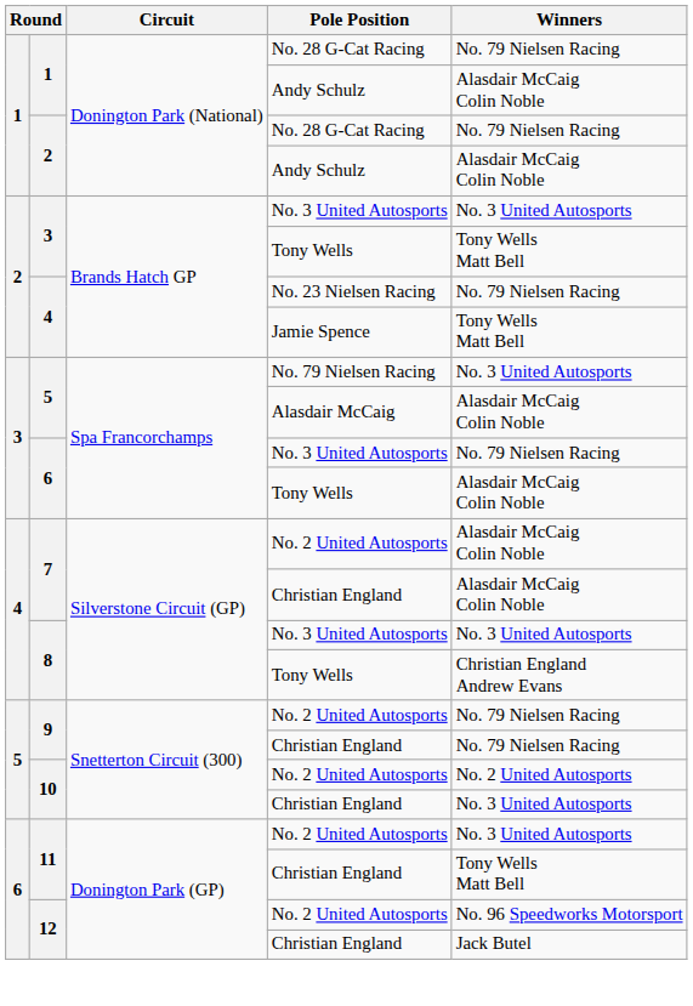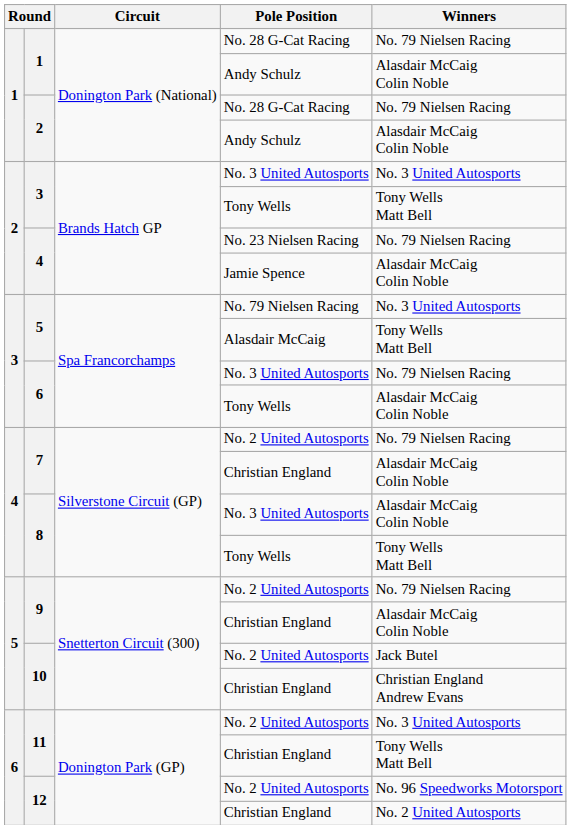4 / Jamie Spence | Winners: Tony Wells Matt Bell -> Alasdair McCaig Colin Noble
5 / Alasdair McCaig | Winners: Alasdair McCaig Colin Noble -> Tony Wells Matt Bell
7 / No. 2 United Autosports | Winners: Alasdair McCaig Colin Noble -> No. 79 Nielsen Racing
8 / No. 3 United Autosports | Winners: No. 3 United Autosports -> Alasdair McCaig Colin Noble
8 / Tony Wells | Winners: Christian England Andrew Evans -> Tony Wells Matt Bell
9 / Christian England | Winners: No. 79 Nielsen Racing -> Alasdair McCaig Colin Noble
10 / No. 2 United Autosports | Winners: No. 2 United Autosports -> Jack Butel
10 / Christian England | Winners: No. 3 United Autosports -> Christian England Andrew Evans
12 / Christian England | Winners: Jack Butel -> No. 2 United Autosports
